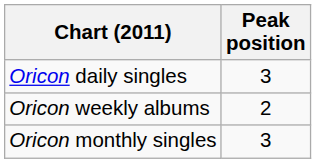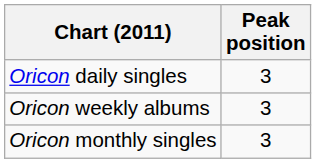Oricon weekly albums | Peak position: 2 -> 3
